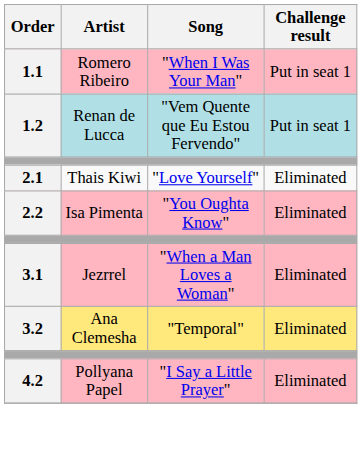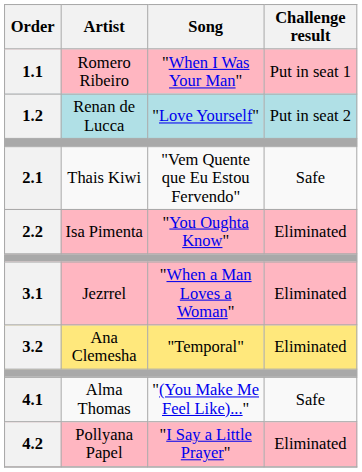1.2 | Song: "Vem Quente que Eu Estou Fervendo" -> "Love Yourself"
1.2 | Challenge result: Put in seat 1 -> Put in seat 2
2.1 | Song: "Love Yourself" -> "Vem Quente que Eu Estou Fervendo"
2.1 | Challenge result: Eliminated -> Safe
+ row: 4.1 | Alma Thomas | "(You Make Me Feel Like)..." | Safe
